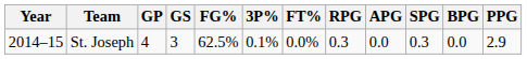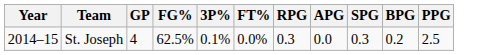- column: GS | 3
St. Joseph | BPG: 0.0 -> 0.2
St. Joseph | PPG: 2.9 -> 2.5
